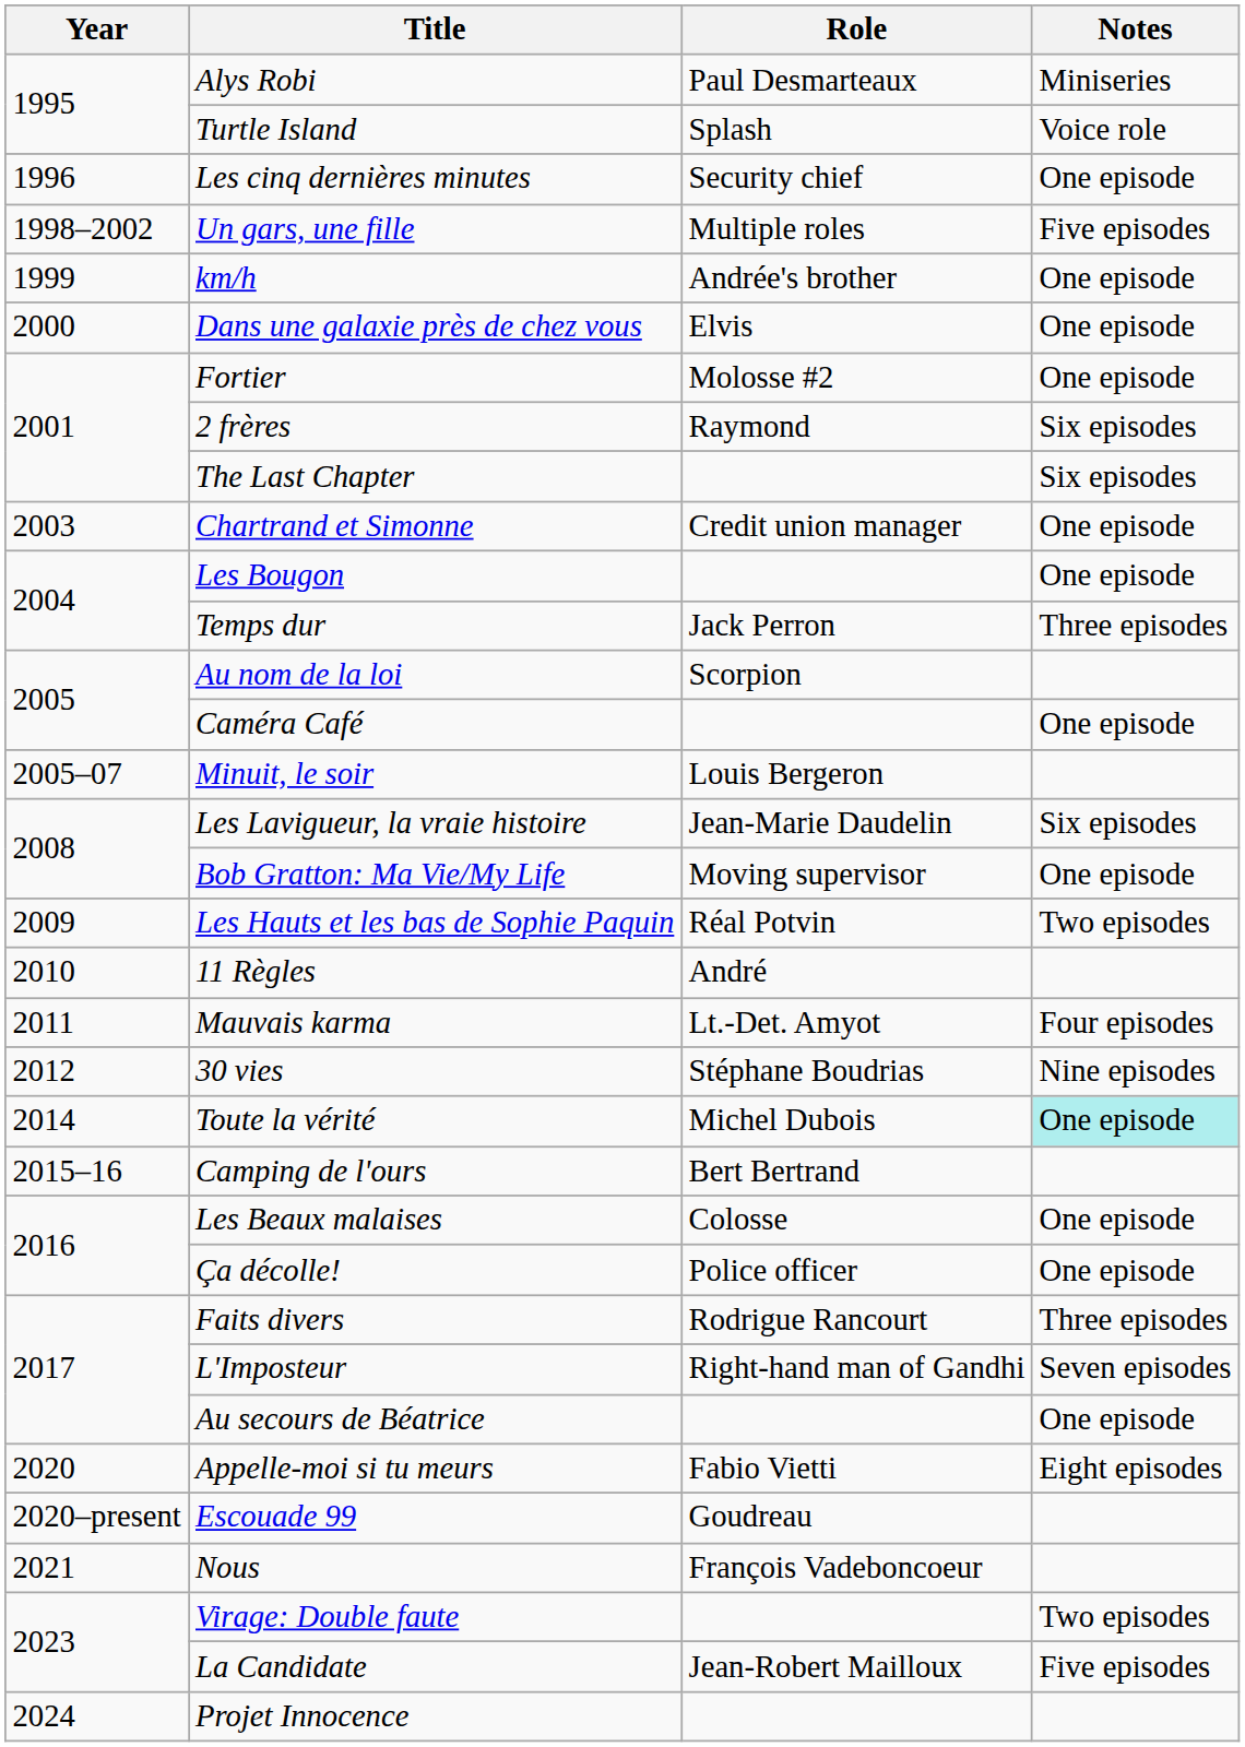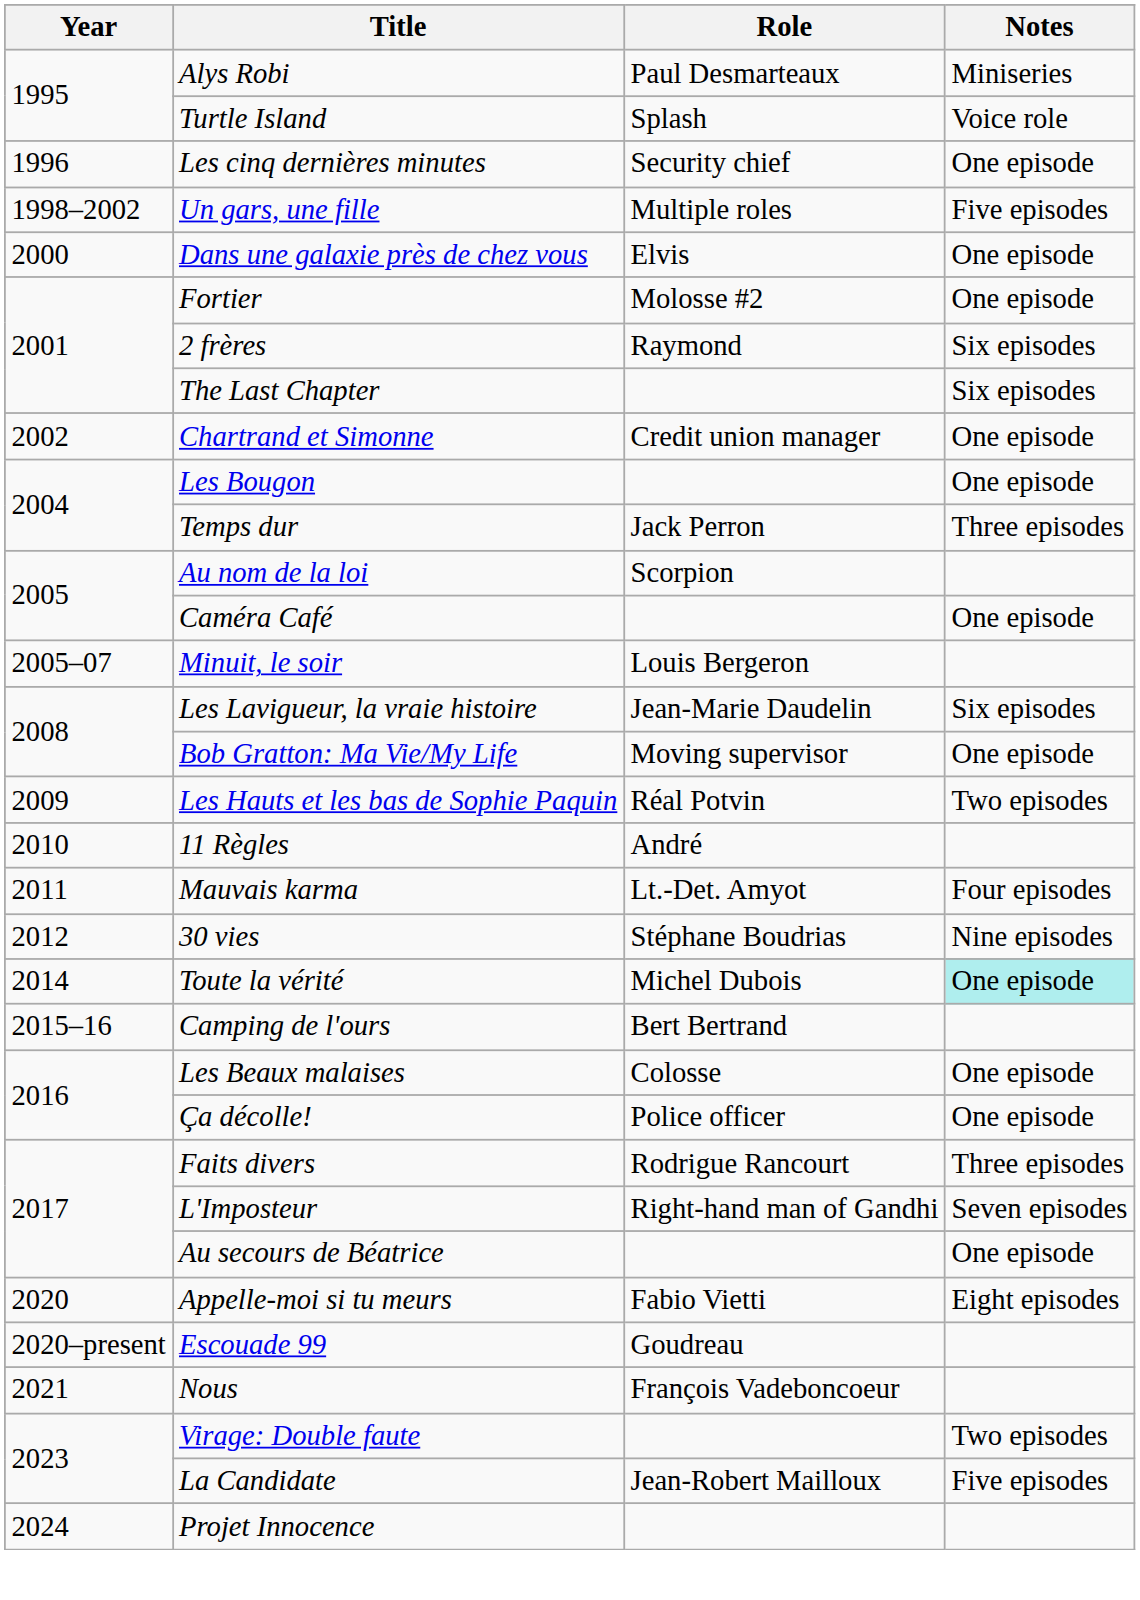- row: 1999 | km/h | Andrée's brother | One episode
Chartrand et Simonne | Year: 2003 -> 2002
